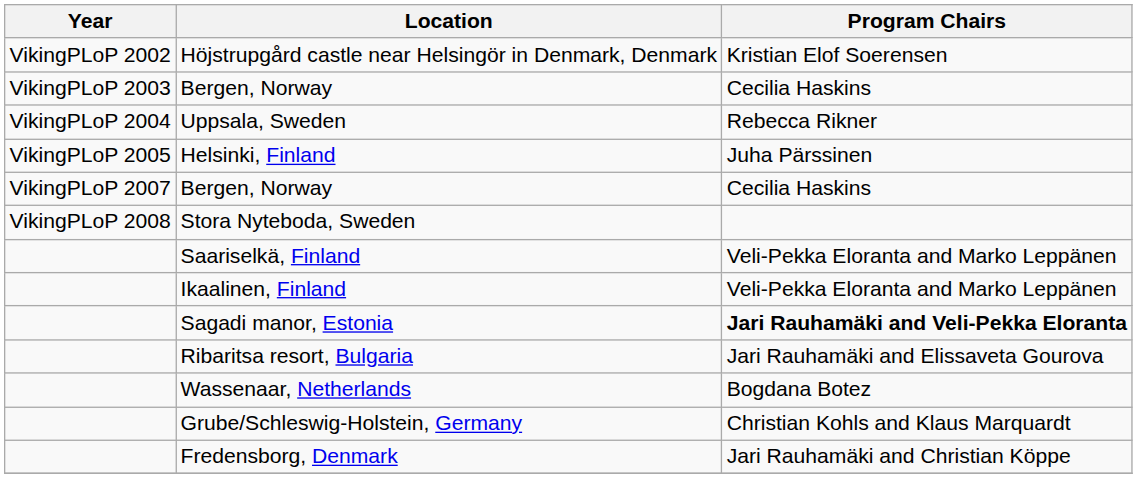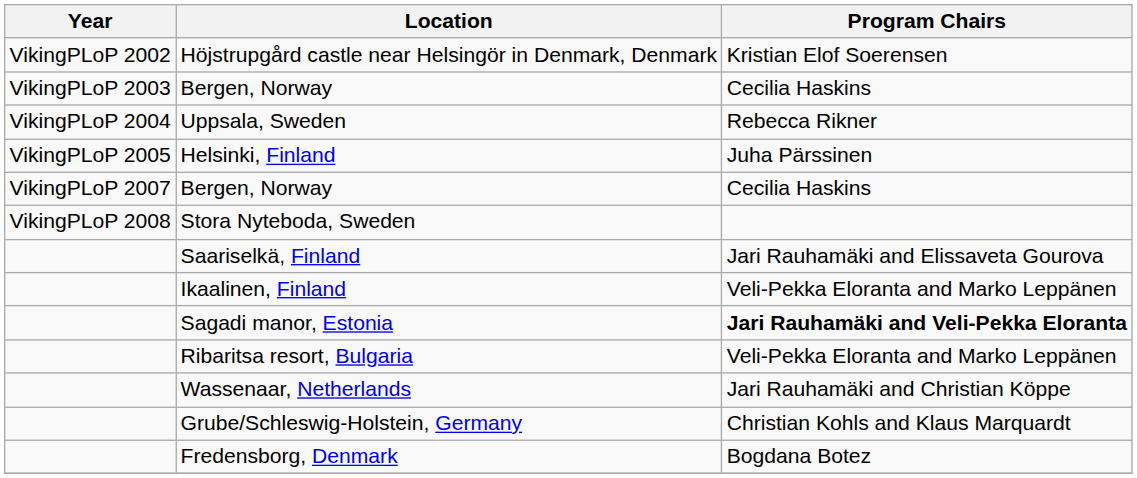Saariselkä, Finland | Program Chairs: Veli-Pekka Eloranta and Marko Leppänen -> Jari Rauhamäki and Elissaveta Gourova
Ribaritsa resort, Bulgaria | Program Chairs: Jari Rauhamäki and Elissaveta Gourova -> Veli-Pekka Eloranta and Marko Leppänen
Wassenaar, Netherlands | Program Chairs: Bogdana Botez -> Jari Rauhamäki and Christian Köppe
Fredensborg, Denmark | Program Chairs: Jari Rauhamäki and Christian Köppe -> Bogdana Botez
